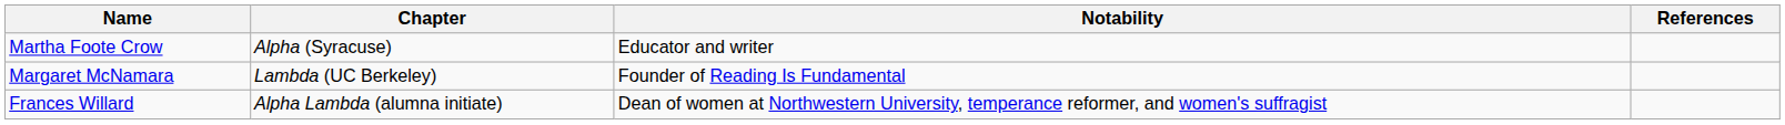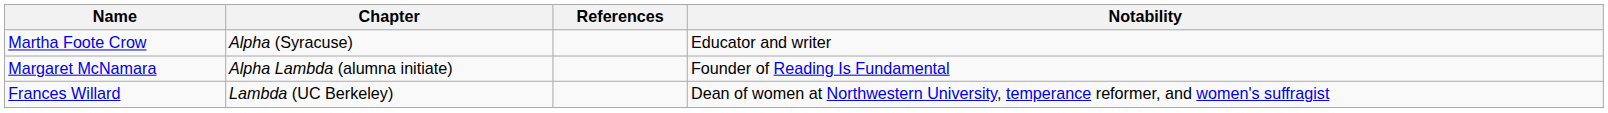columns swapped: Notability <-> References
Margaret McNamara | Chapter: Lambda (UC Berkeley) -> Alpha Lambda (alumna initiate)
Frances Willard | Chapter: Alpha Lambda (alumna initiate) -> Lambda (UC Berkeley)
